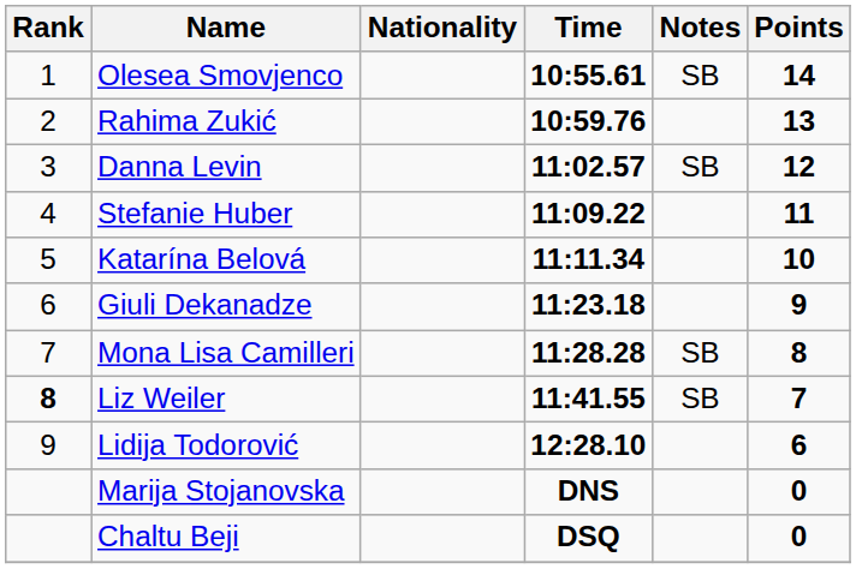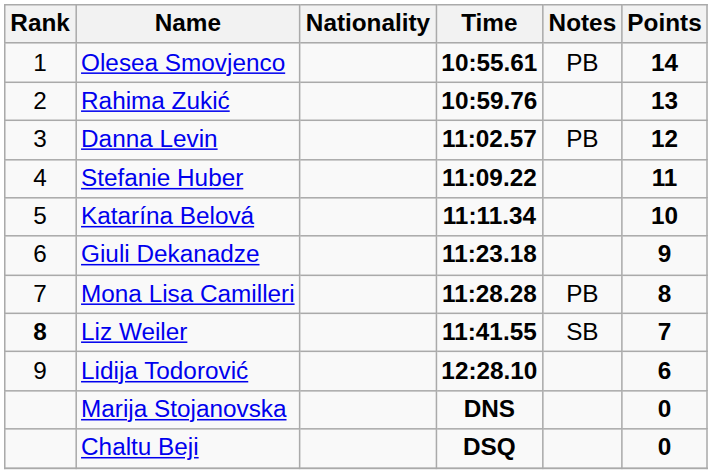Olesea Smovjenco | Notes: SB -> PB
Danna Levin | Notes: SB -> PB
Mona Lisa Camilleri | Notes: SB -> PB
